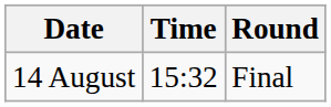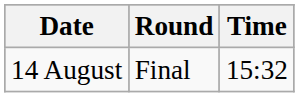columns swapped: Time <-> Round
